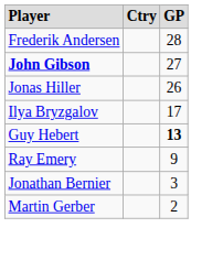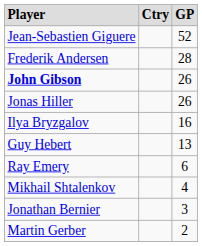+ row: Jean-Sebastien Giguere | 52
John Gibson | column 3: 27 -> 26
Ilya Bryzgalov | column 3: 17 -> 16
Guy Hebert | column 3: bold -> normal
Ray Emery | column 3: 9 -> 6
+ row: Mikhail Shtalenkov | 4
